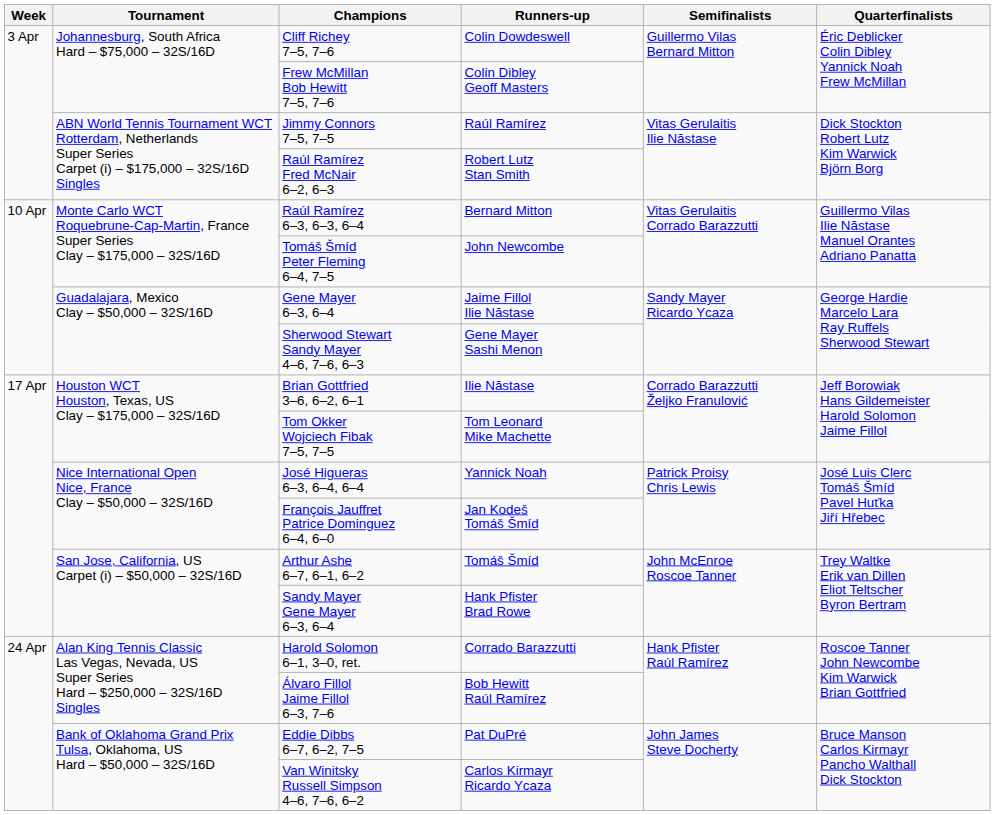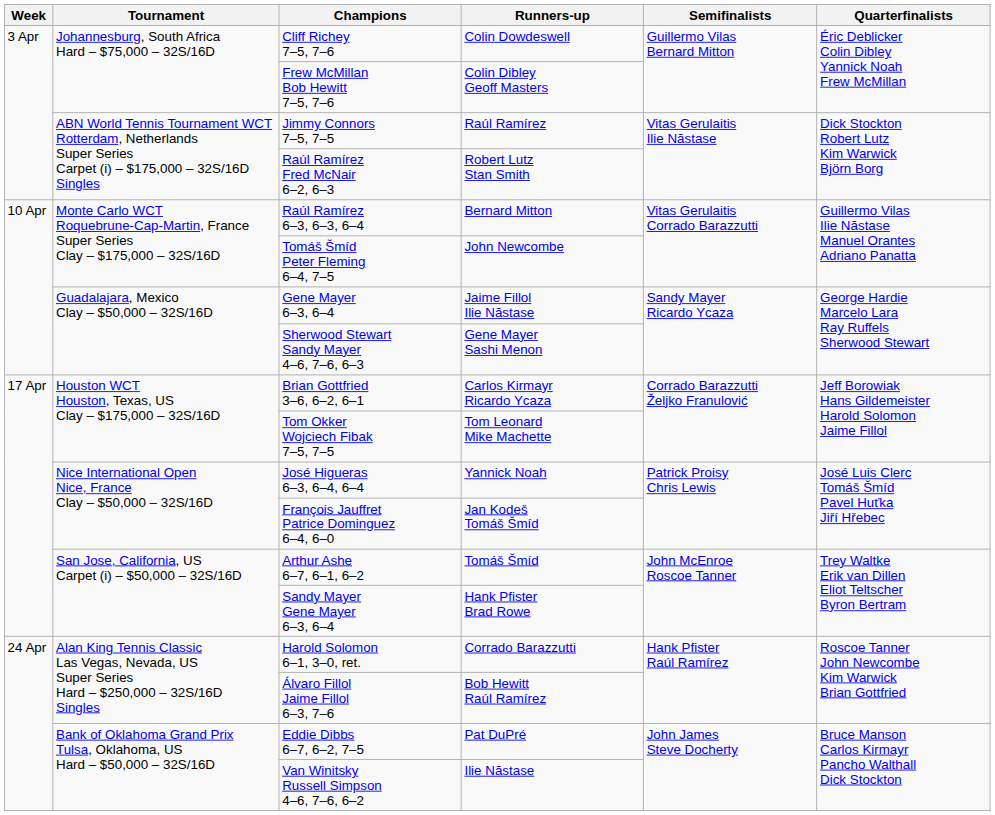Brian Gottfried 3–6, 6–2, 6–1 | Runners-up: Ilie Năstase -> Carlos Kirmayr Ricardo Ycaza
Van Winitsky Russell Simpson 4–6, 7–6, 6–2 | Runners-up: Carlos Kirmayr Ricardo Ycaza -> Ilie Năstase
